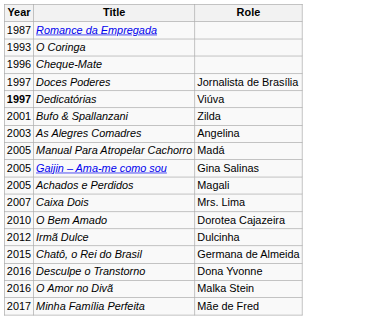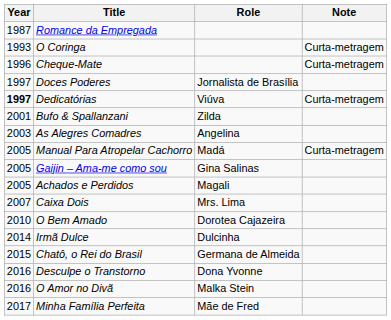+ column: Note | Curta-metragem | Curta-metragem | Curta-metragem | Curta-metragem
Irmã Dulce | Year: 2012 -> 2014
